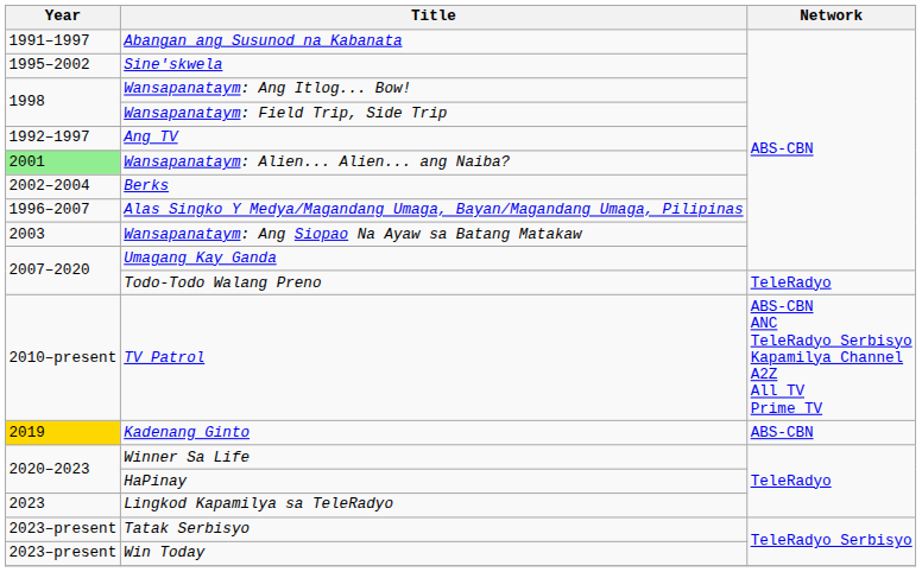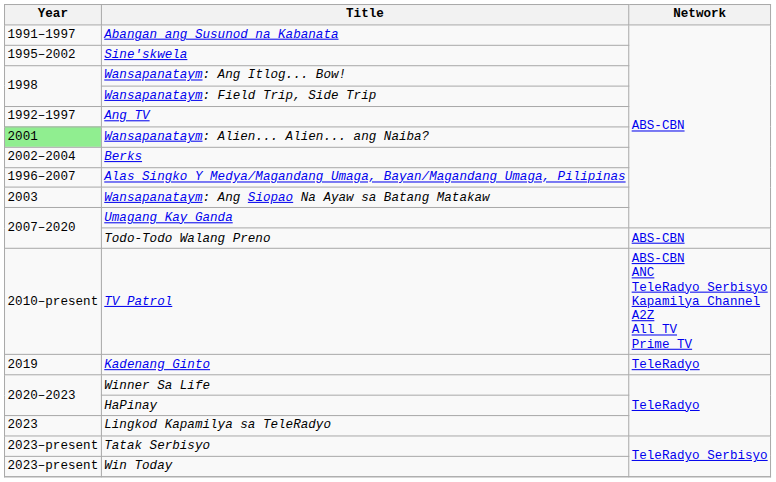Todo-Todo Walang Preno | Network: TeleRadyo -> ABS-CBN
Kadenang Ginto | Year: gold background -> no background
Kadenang Ginto | Network: ABS-CBN -> TeleRadyo
